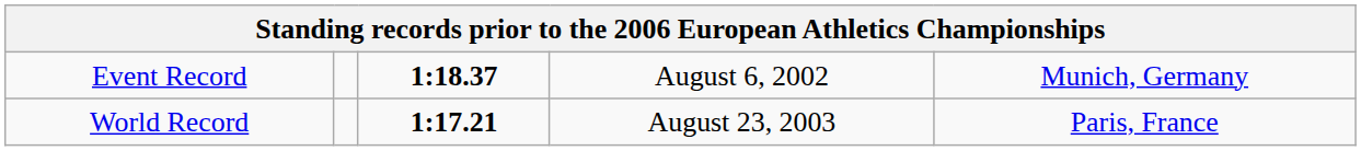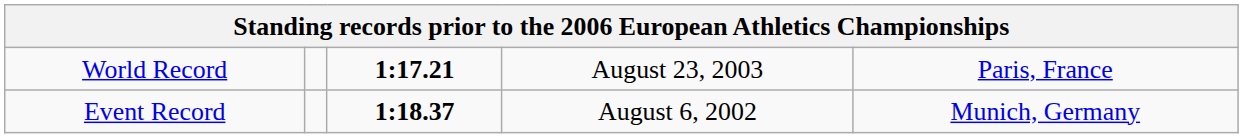rows swapped: World Record <-> Event Record
